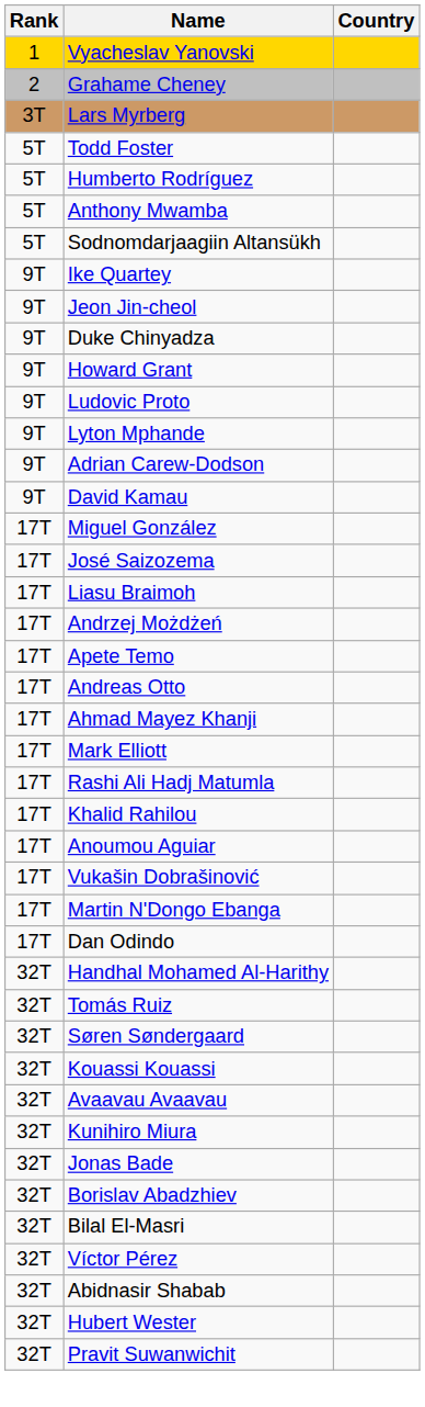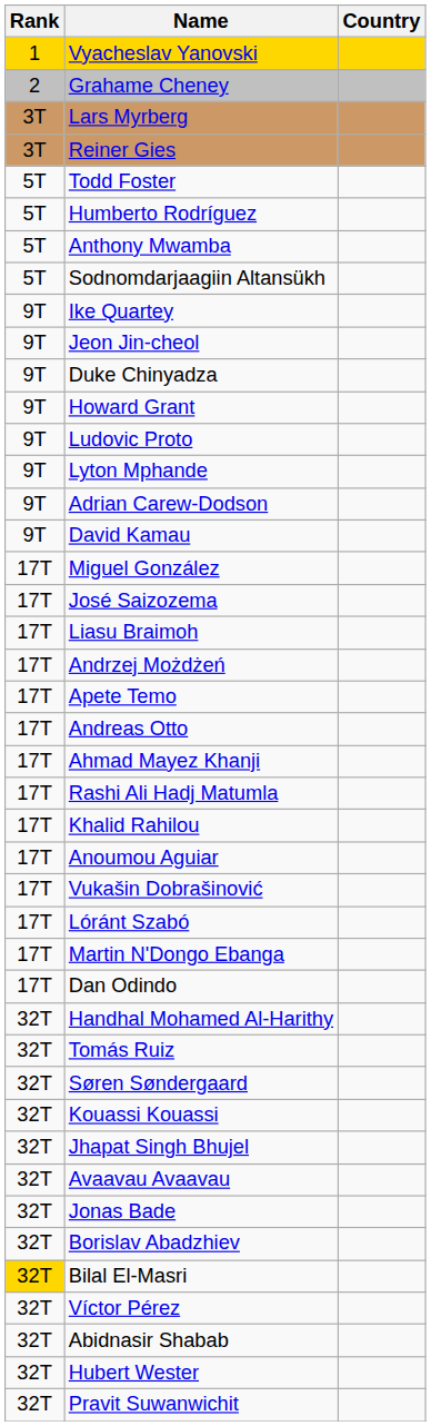+ row: 3T | Reiner Gies
- row: 17T | Mark Elliott
+ row: 17T | Lóránt Szabó
+ row: 32T | Jhapat Singh Bhujel
- row: 32T | Kunihiro Miura
Bilal El-Masri | Rank: no background -> gold background
